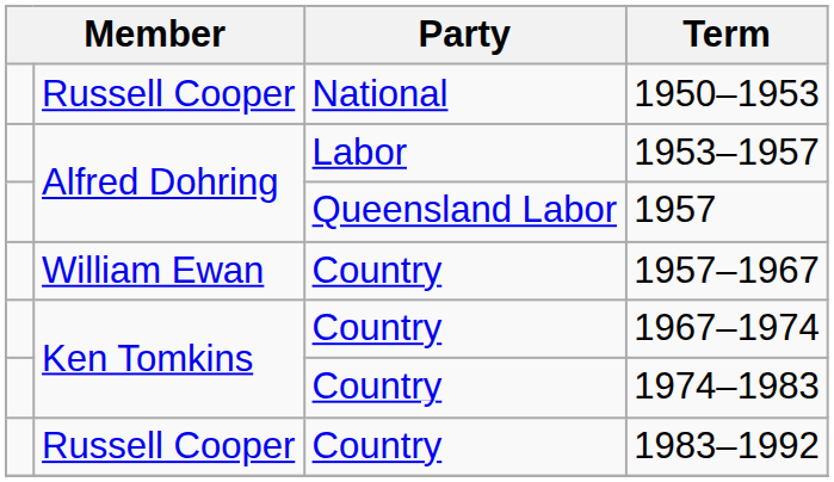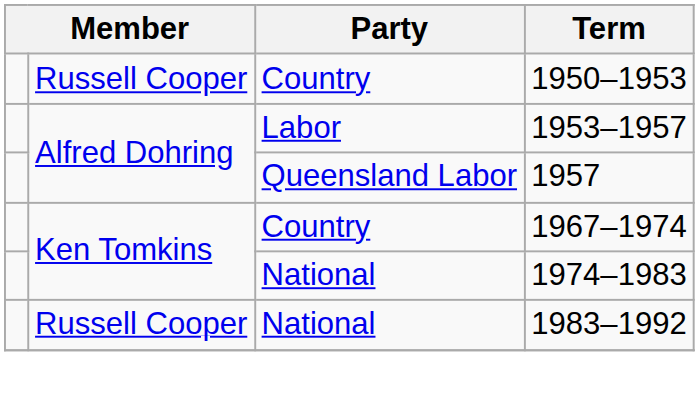1950–1953 | Party: National -> Country
- row: William Ewan | Country | 1957–1967
1974–1983 | Party: Country -> National
1983–1992 | Party: Country -> National
